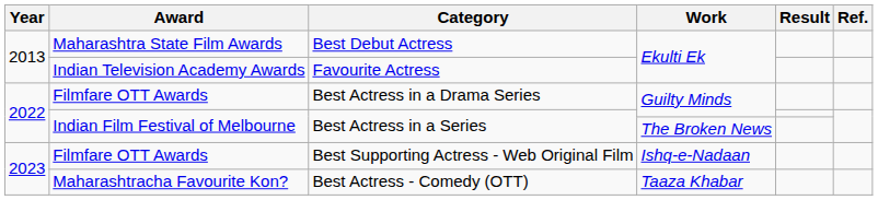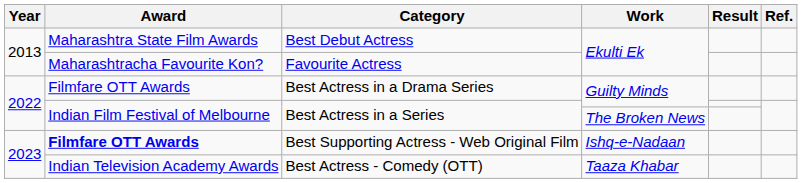Favourite Actress | Award: Indian Television Academy Awards -> Maharashtracha Favourite Kon?
Best Supporting Actress - Web Original Film | Award: normal -> bold
Best Actress - Comedy (OTT) | Award: Maharashtracha Favourite Kon? -> Indian Television Academy Awards
